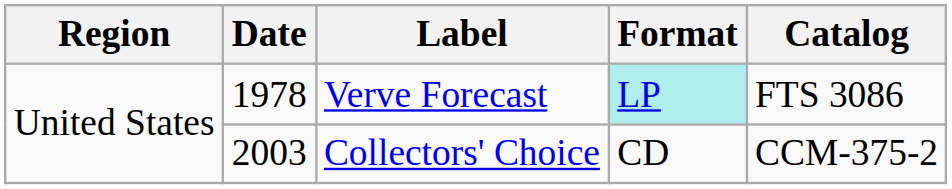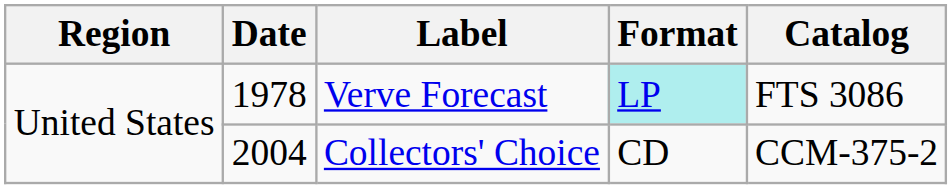Collectors' Choice | Date: 2003 -> 2004
